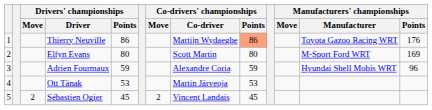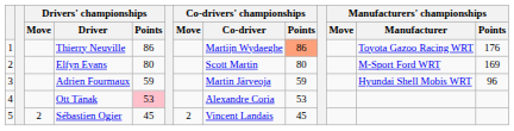Adrien Fourmaux | Co-drivers' championships / Co-driver: Alexandre Coria -> Martin Järveoja
Ott Tänak | Drivers' championships / Points: no background -> pink background
Ott Tänak | Co-drivers' championships / Co-driver: Martin Järveoja -> Alexandre Coria
